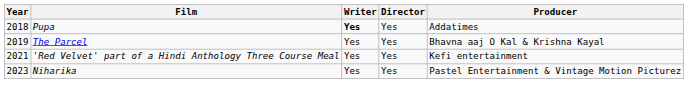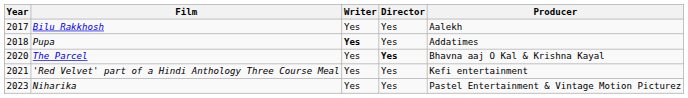+ row: 2017 | Bilu Rakkhosh | Yes | Yes | Aalekh
The Parcel | Year: 2019 -> 2020
The Parcel | Director: normal -> bold
